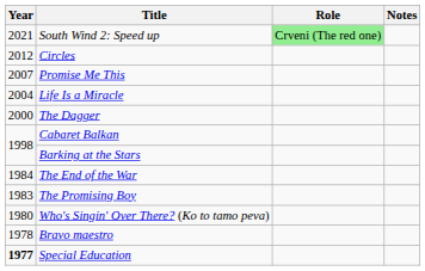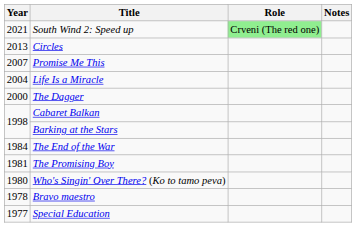Circles | Year: 2012 -> 2013
The Promising Boy | Year: 1983 -> 1981
Special Education | Year: bold -> normal
